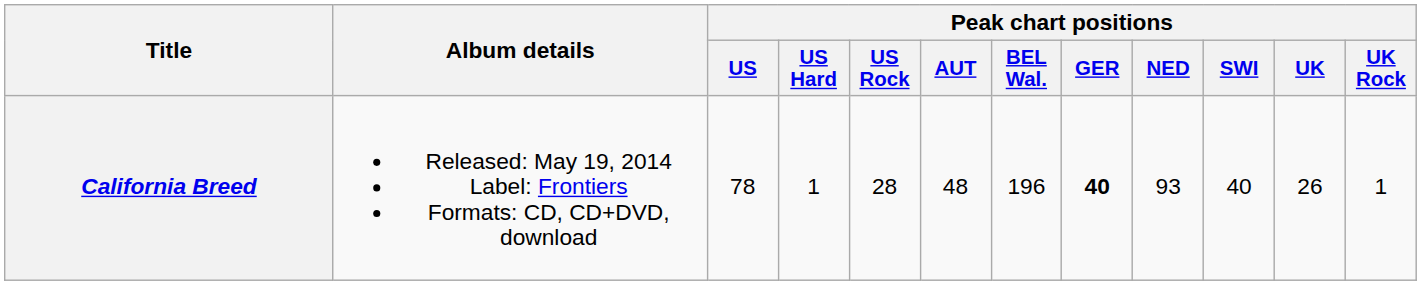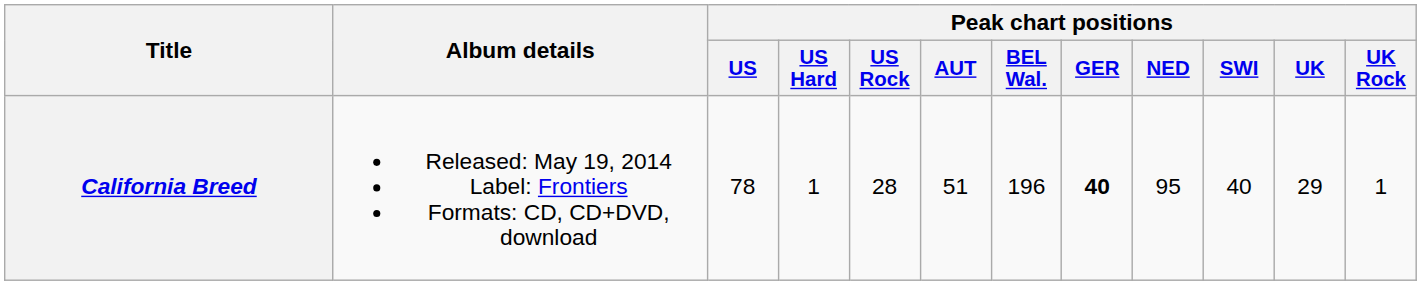California Breed | Peak chart positions / AUT: 48 -> 51
California Breed | Peak chart positions / NED: 93 -> 95
California Breed | Peak chart positions / UK: 26 -> 29
